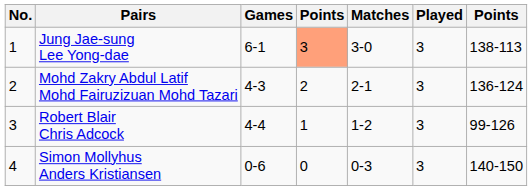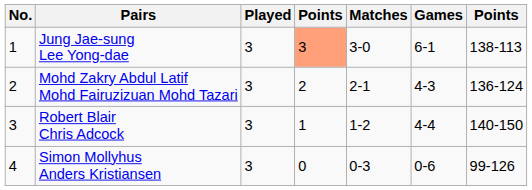columns swapped: Played <-> Games
Robert Blair Chris Adcock | column 7: 99-126 -> 140-150
Simon Mollyhus Anders Kristiansen | column 7: 140-150 -> 99-126
